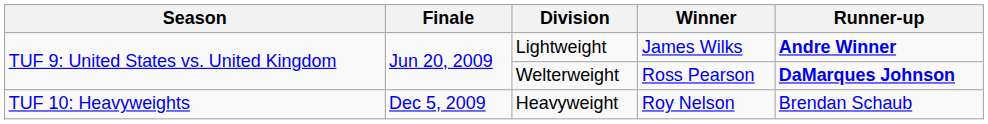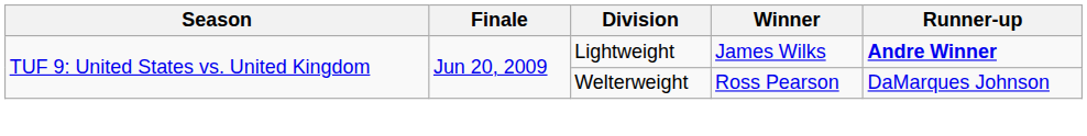Welterweight | Runner-up: bold -> normal
- row: TUF 10: Heavyweights | Dec 5, 2009 | Heavyweight | Roy Nelson | Brendan Schaub
